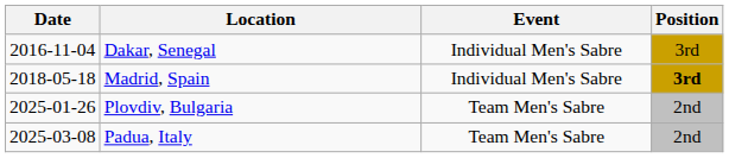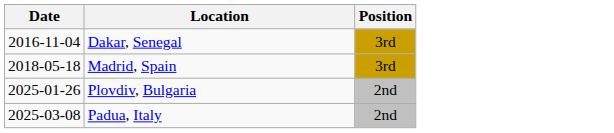- column: Event | Individual Men's Sabre | Individual Men's Sabre | Team Men's Sabre | Team Men's Sabre
Madrid, Spain | Position: bold -> normal
